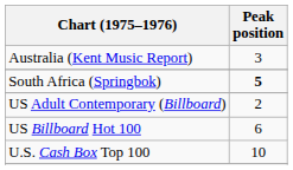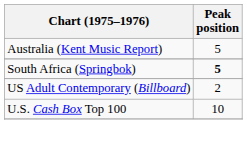Australia (Kent Music Report) | Peak position: 3 -> 5
- row: US Billboard Hot 100 | 6
